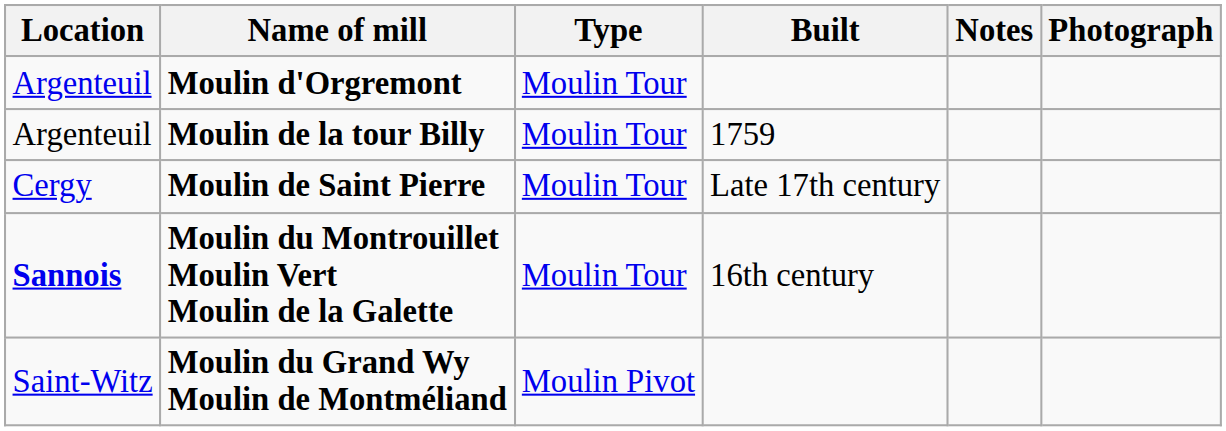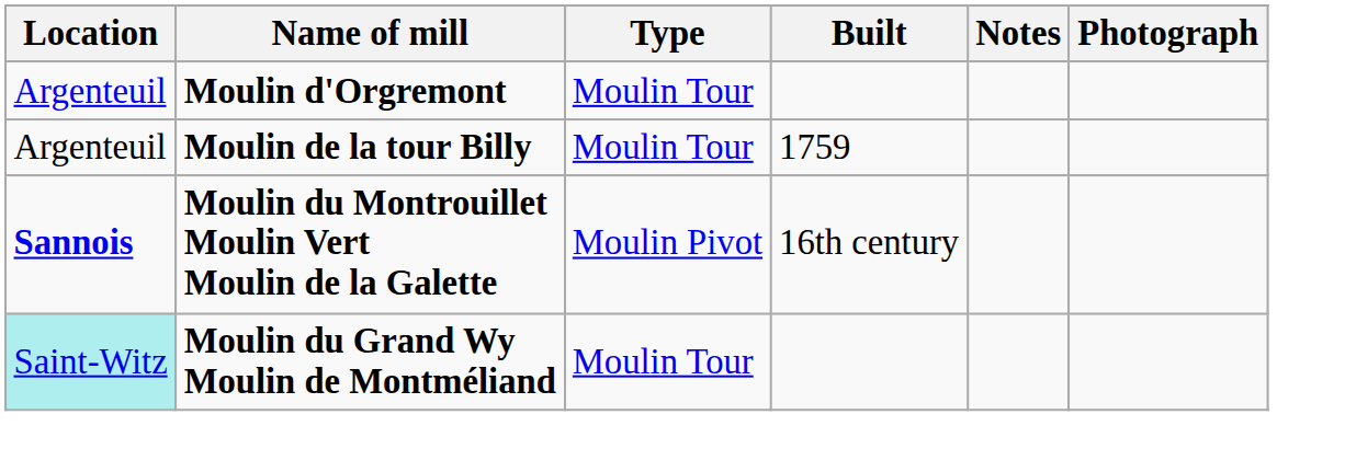- row: Cergy | Moulin de Saint Pierre | Moulin Tour | Late 17th century
Moulin du Montrouillet Moulin Vert Moulin de la Galette | Type: Moulin Tour -> Moulin Pivot
Moulin du Grand Wy Moulin de Montméliand | Location: no background -> paleturquoise background
Moulin du Grand Wy Moulin de Montméliand | Type: Moulin Pivot -> Moulin Tour
